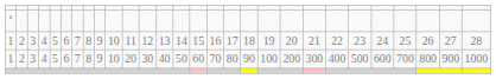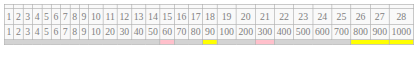- row: ʾ
